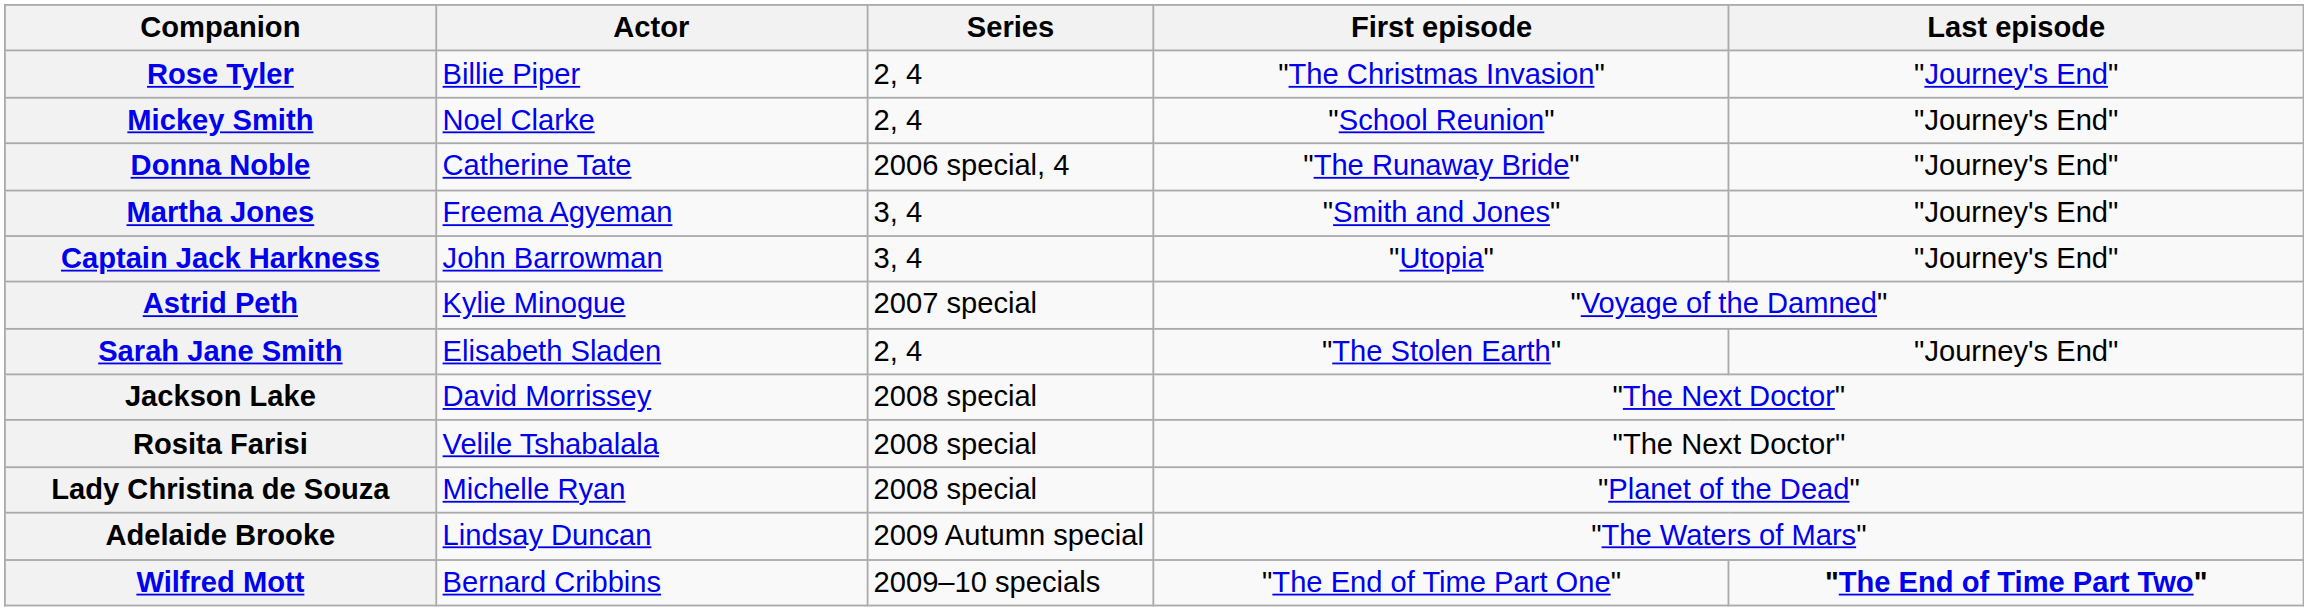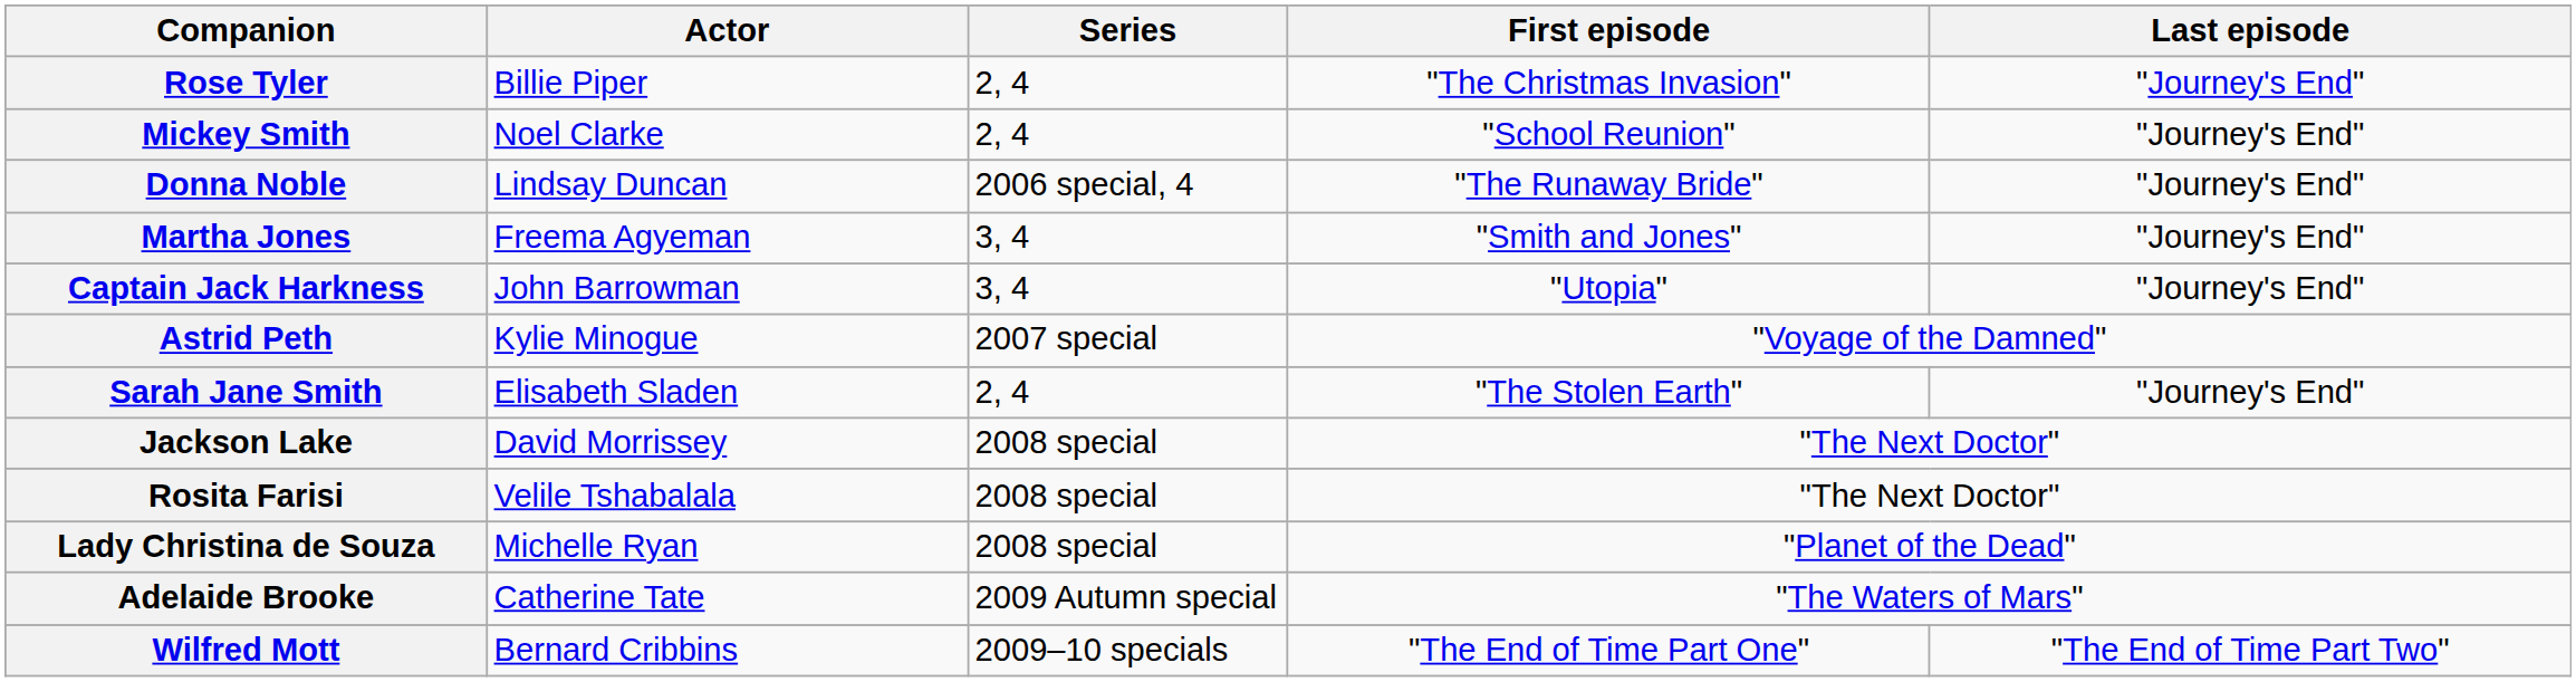Donna Noble | Actor: Catherine Tate -> Lindsay Duncan
Adelaide Brooke | Actor: Lindsay Duncan -> Catherine Tate
Wilfred Mott | Last episode: bold -> normal
